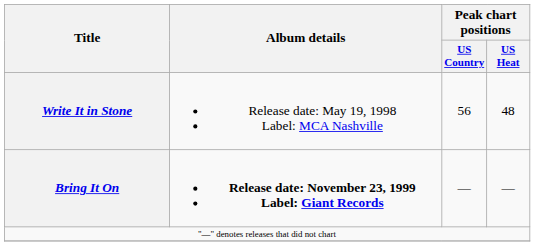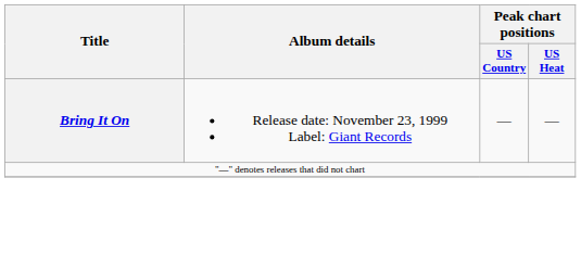- row: Write It in Stone | Release date: May 19, 1998 Label: MCA Nashville | 56 | 48
Bring It On | Album details: bold -> normal
